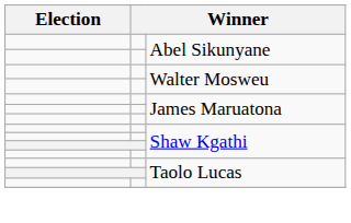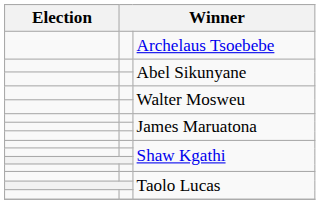+ row: Archelaus Tsoebebe
